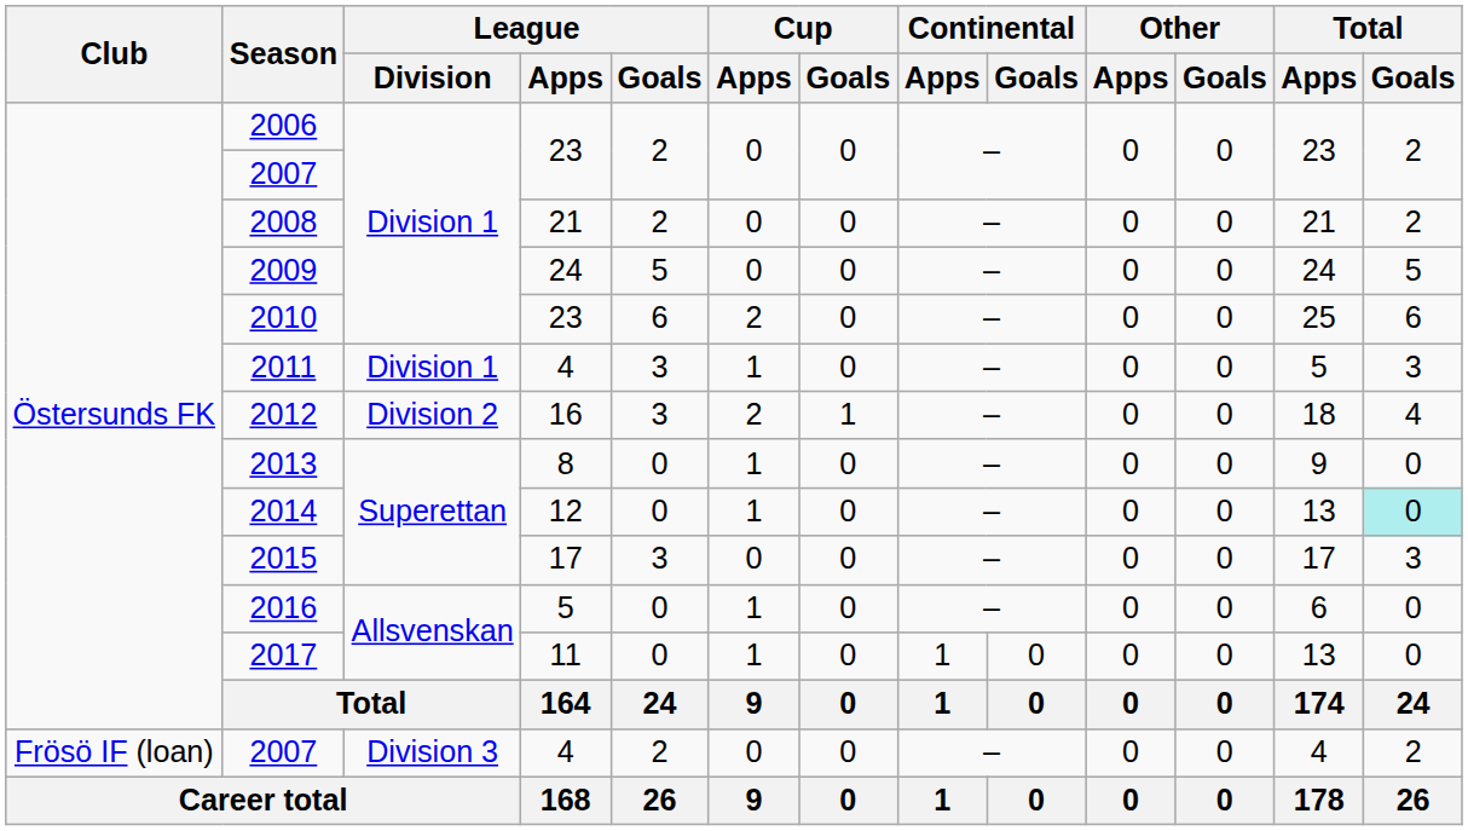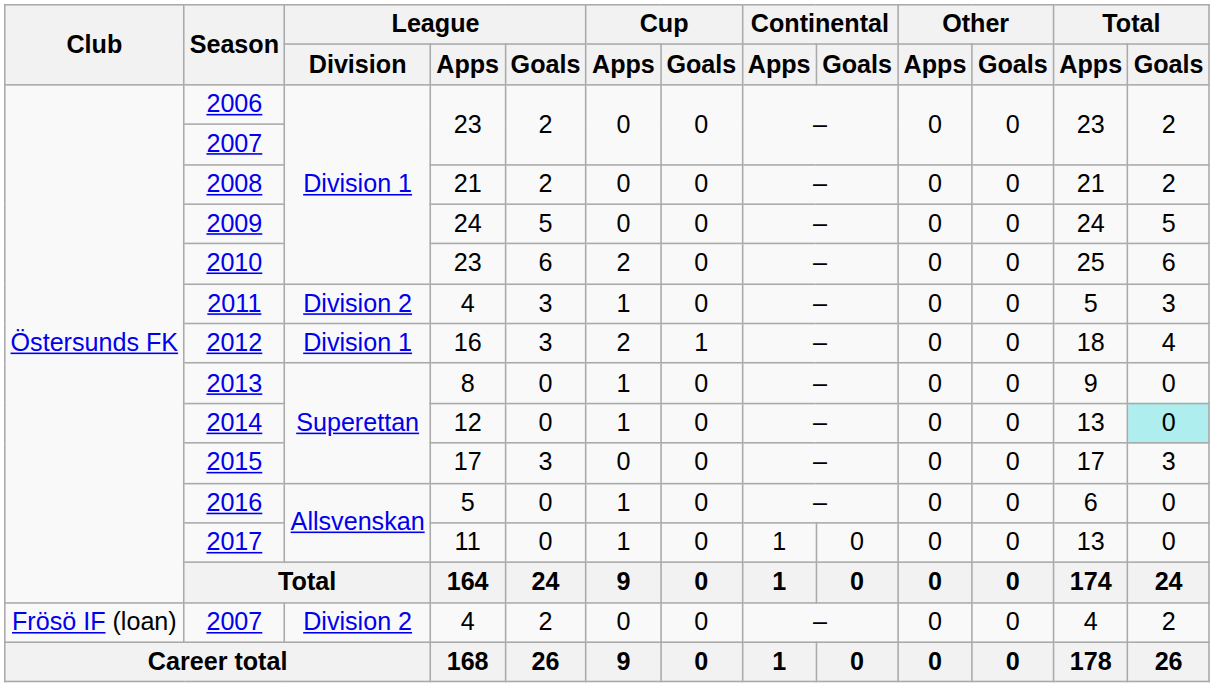2011 | League / Division: Division 1 -> Division 2
2012 | League / Division: Division 2 -> Division 1
2007 / 4 | League / Division: Division 3 -> Division 2
